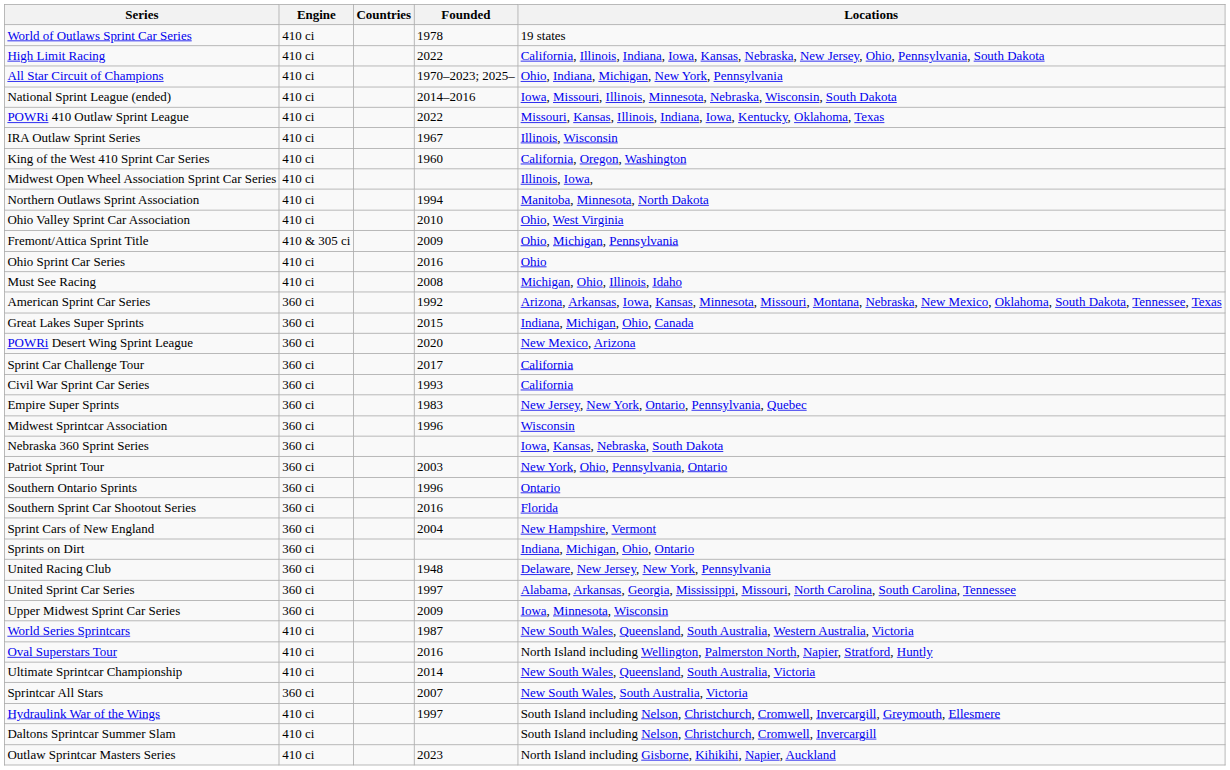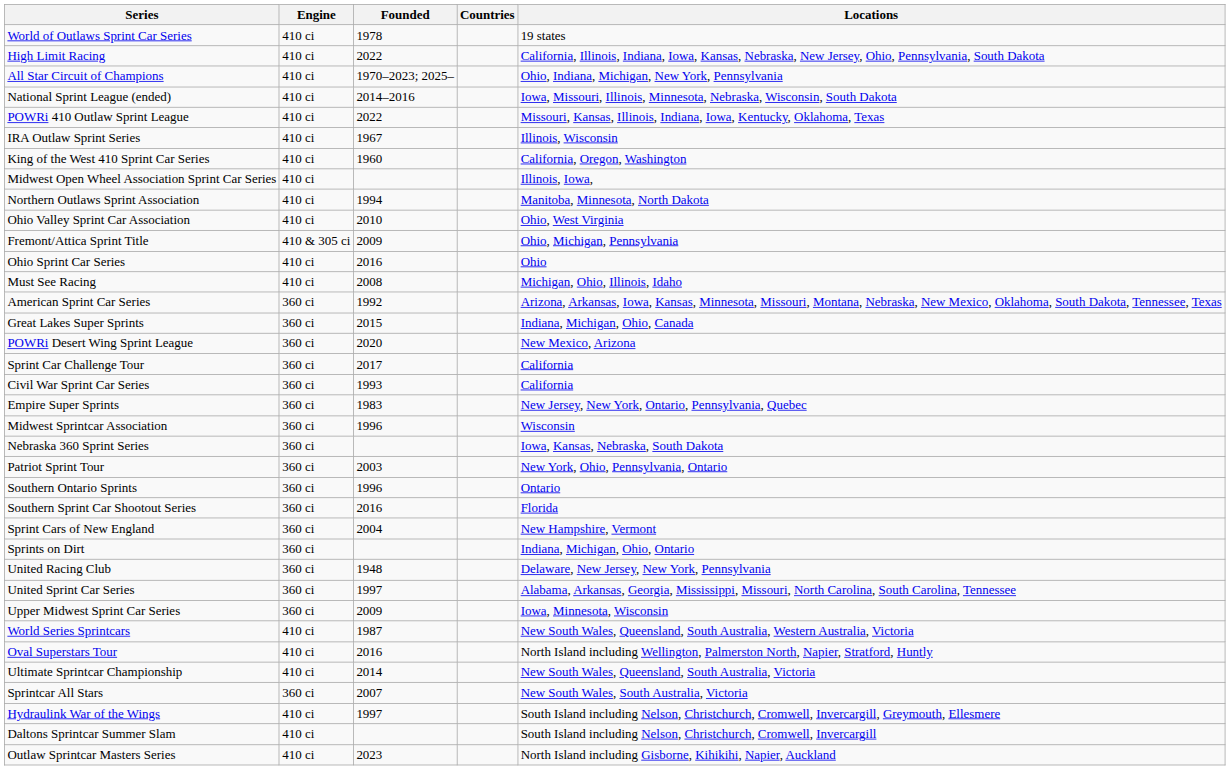columns swapped: Founded <-> Countries
